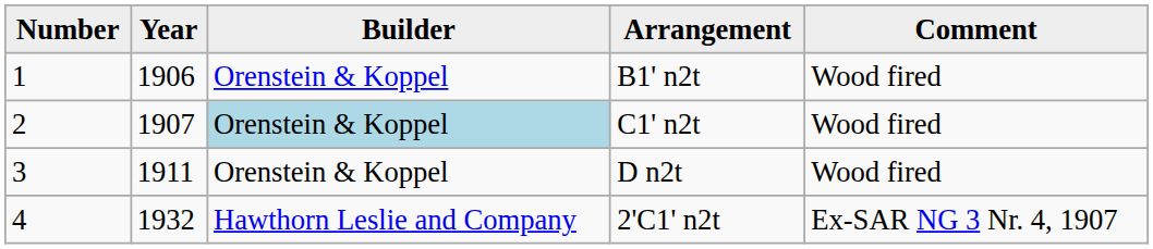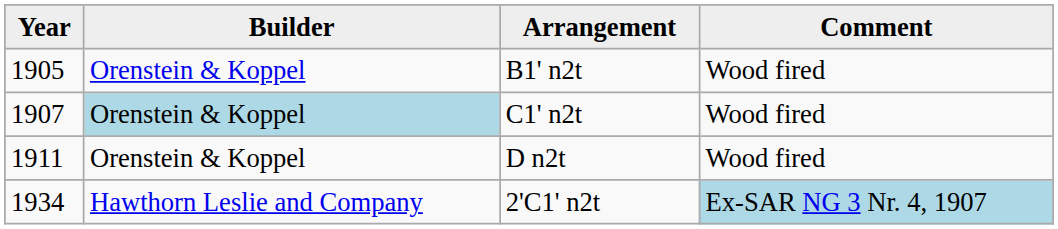- column: Number | 1 | 2 | 3 | 4
B1' n2t | Year: 1906 -> 1905
2'C1' n2t | Year: 1932 -> 1934
2'C1' n2t | Comment: no background -> lightblue background
